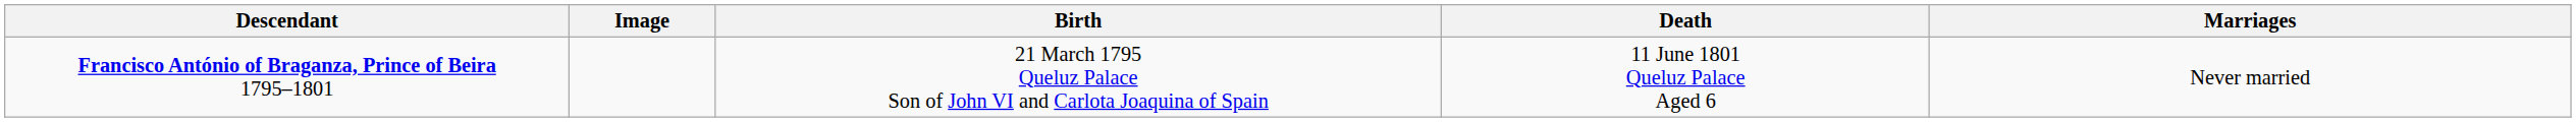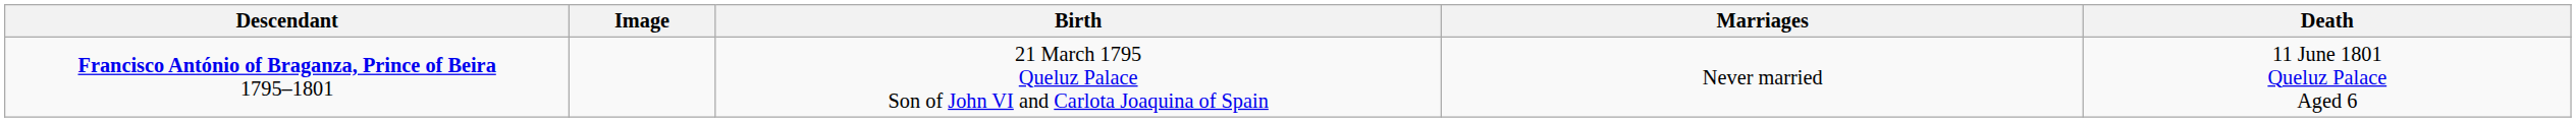columns swapped: Marriages <-> Death
